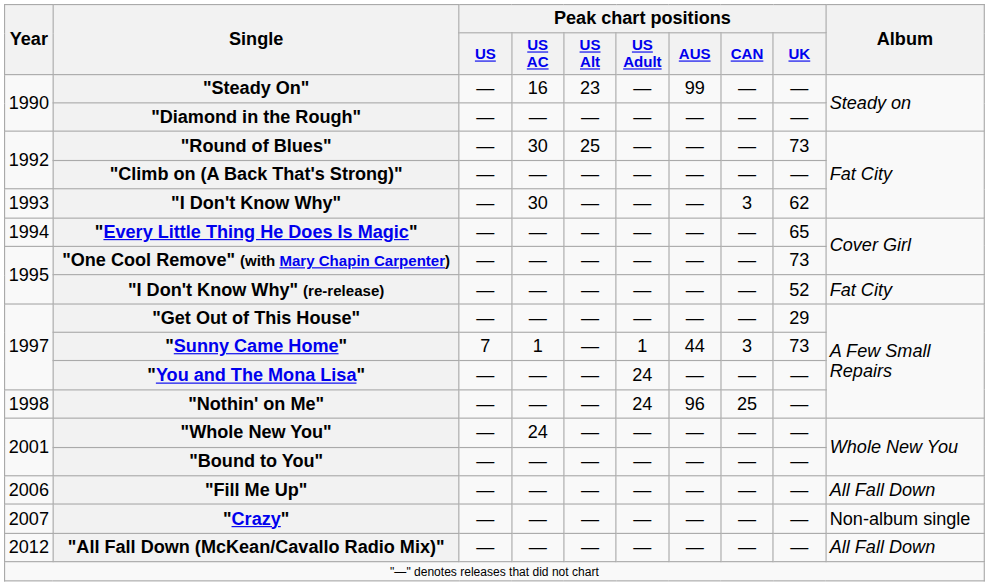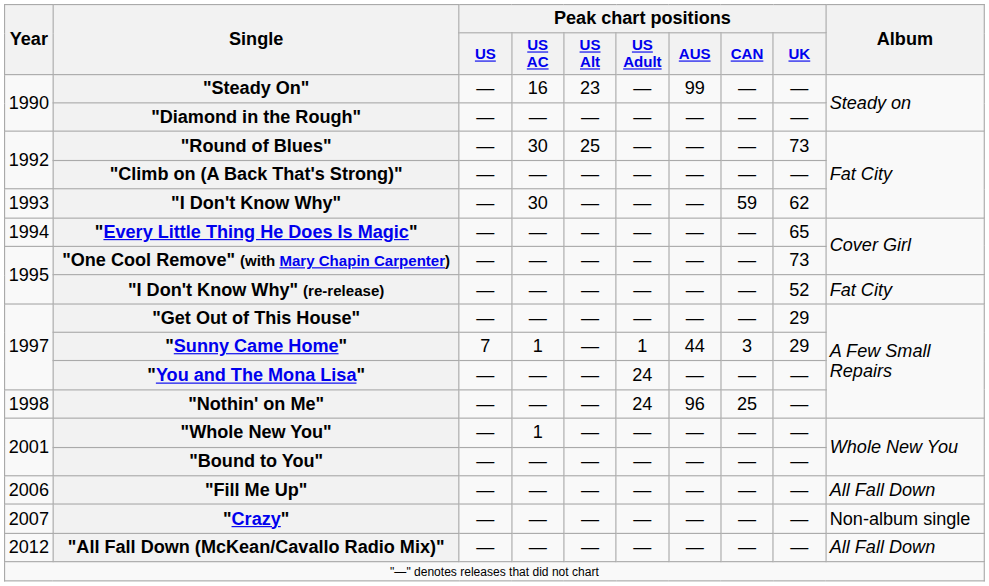"I Don't Know Why" | Peak chart positions / CAN: 3 -> 59
"Sunny Came Home" | Peak chart positions / UK: 73 -> 29
"Whole New You" | Peak chart positions / US AC: 24 -> 1
